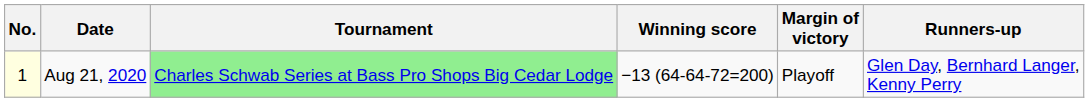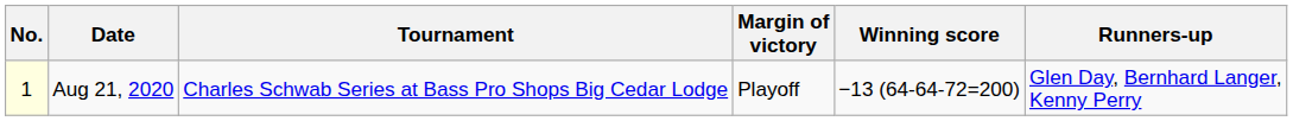columns swapped: Winning score <-> Margin of victory
Aug 21, 2020 | Tournament: lightgreen background -> no background
